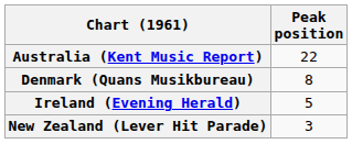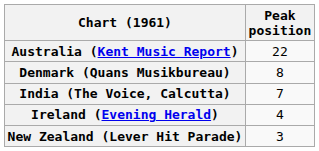+ row: India (The Voice, Calcutta) | 7
Ireland (Evening Herald) | Peak position: 5 -> 4
